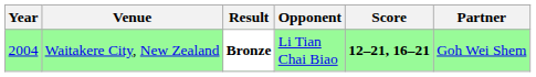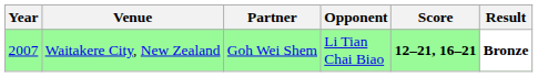columns swapped: Partner <-> Result
Waitakere City, New Zealand | Year: 2004 -> 2007
